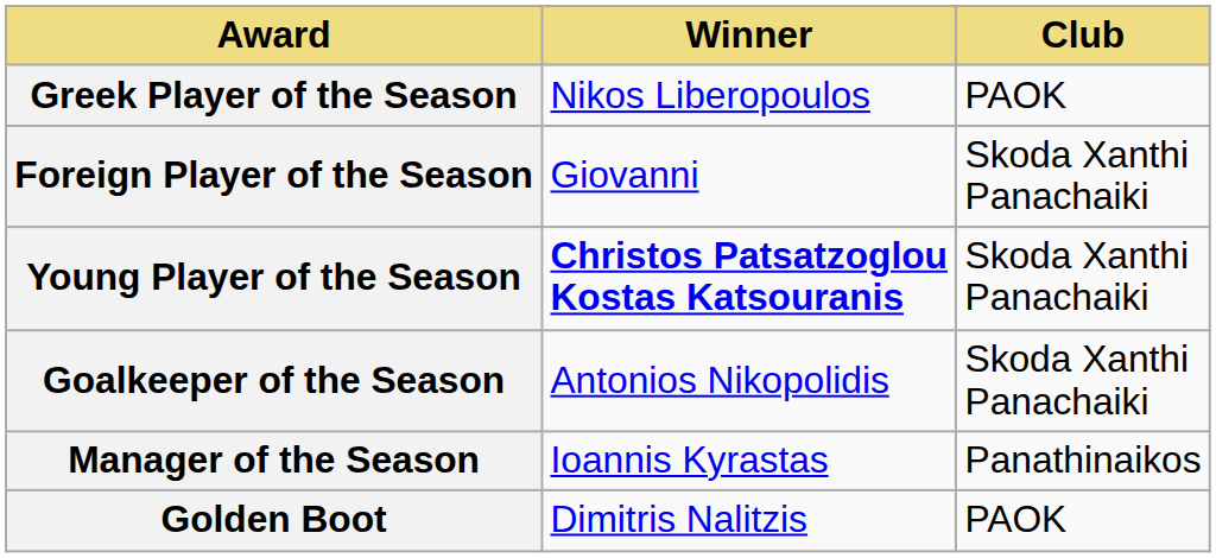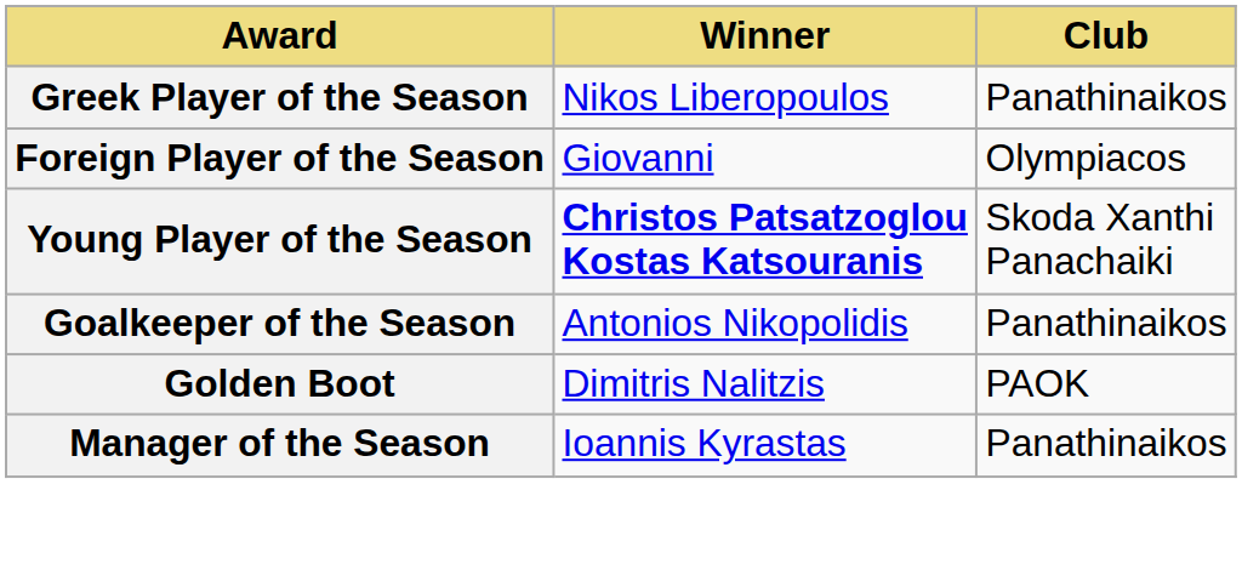Greek Player of the Season | Club: PAOK -> Panathinaikos
Foreign Player of the Season | Club: Skoda Xanthi Panachaiki -> Olympiacos
Goalkeeper of the Season | Club: Skoda Xanthi Panachaiki -> Panathinaikos
rows swapped: Golden Boot <-> Manager of the Season
